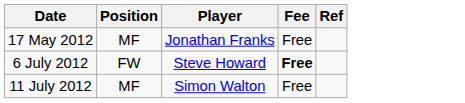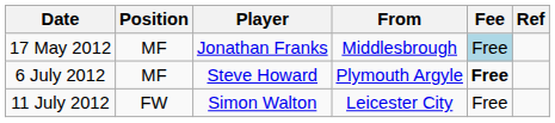+ column: From | Middlesbrough | Plymouth Argyle | Leicester City
17 May 2012 | Fee: no background -> lightblue background
6 July 2012 | Position: FW -> MF
11 July 2012 | Position: MF -> FW
